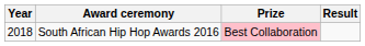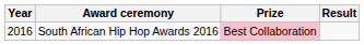South African Hip Hop Awards 2016 | Year: 2018 -> 2016
